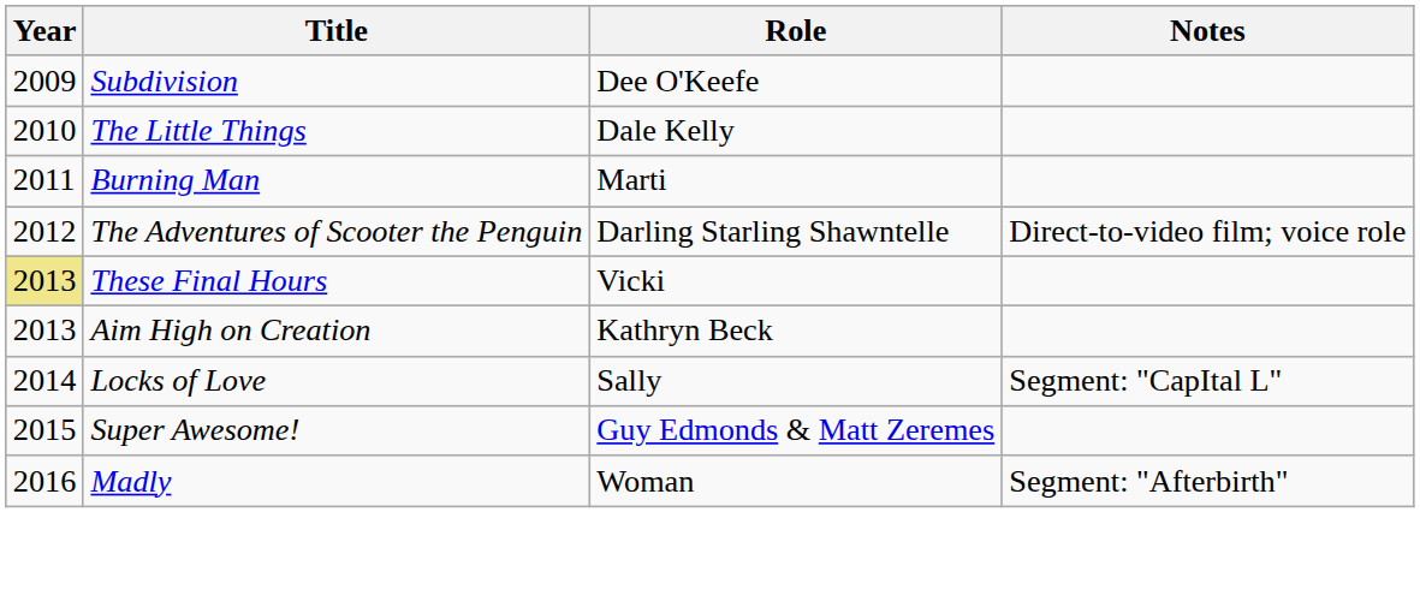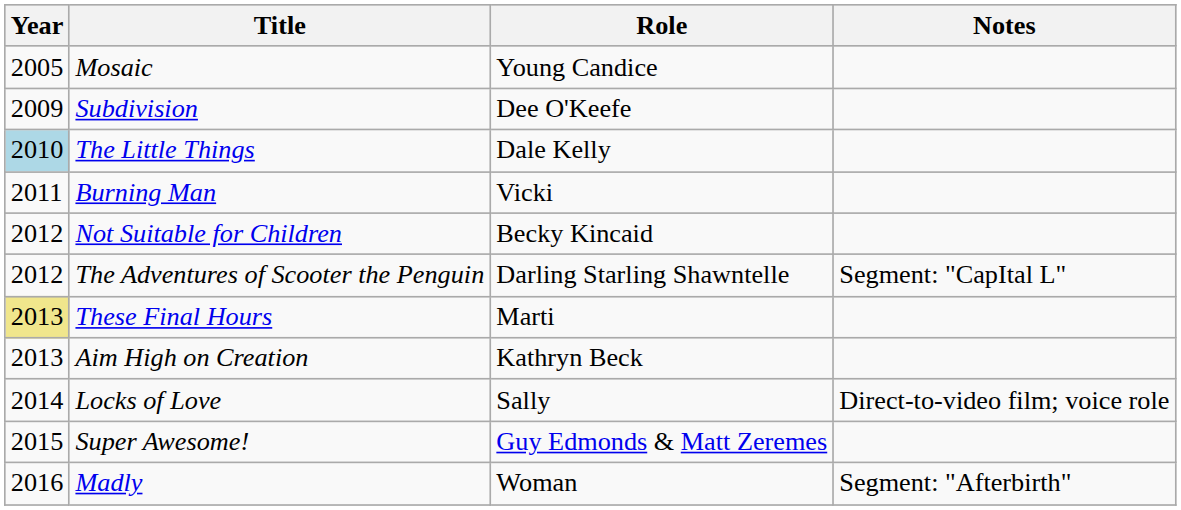+ row: 2005 | Mosaic | Young Candice
The Little Things | Year: no background -> lightblue background
Burning Man | Role: Marti -> Vicki
+ row: 2012 | Not Suitable for Children | Becky Kincaid
The Adventures of Scooter the Penguin | Notes: Direct-to-video film; voice role -> Segment: "CapItal L"
These Final Hours | Role: Vicki -> Marti
Locks of Love | Notes: Segment: "CapItal L" -> Direct-to-video film; voice role
